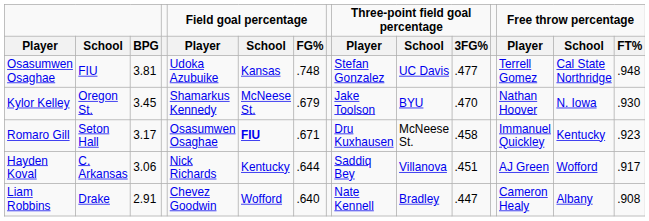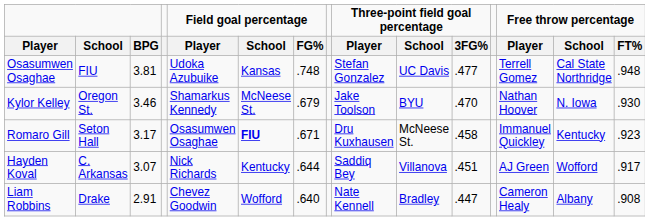Kylor Kelley | BPG: 3.45 -> 3.46
Hayden Koval | BPG: 3.06 -> 3.07
